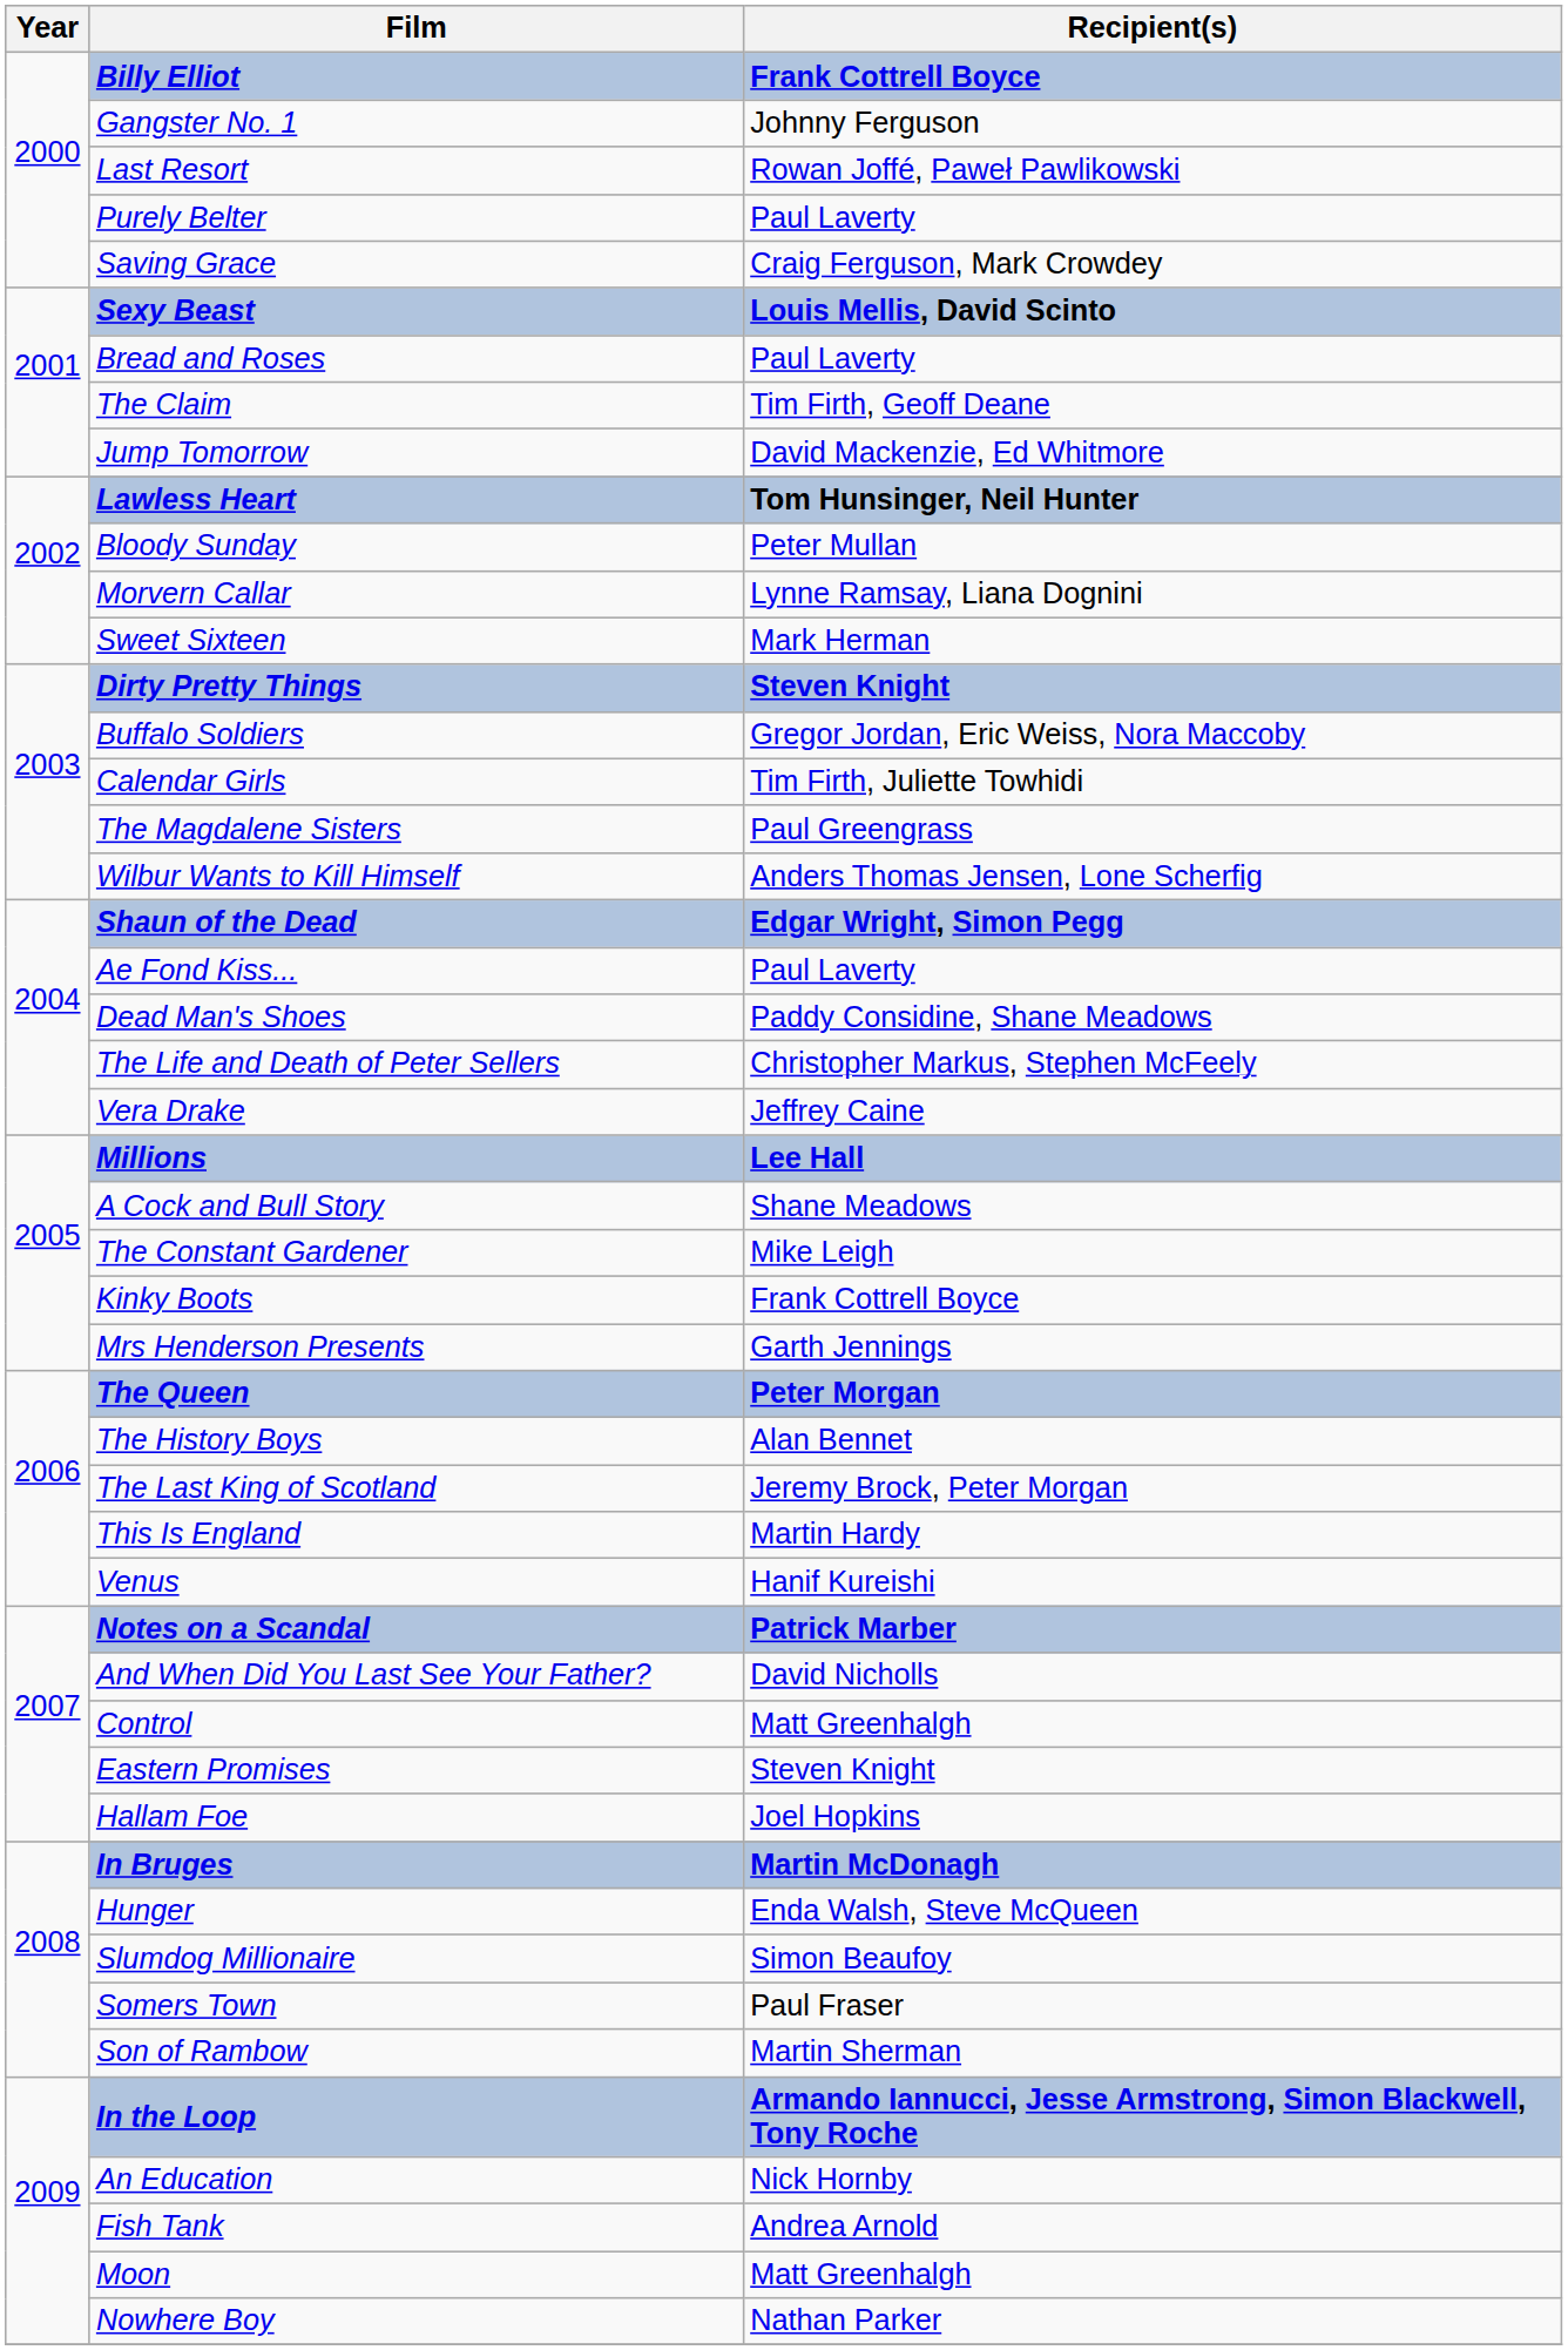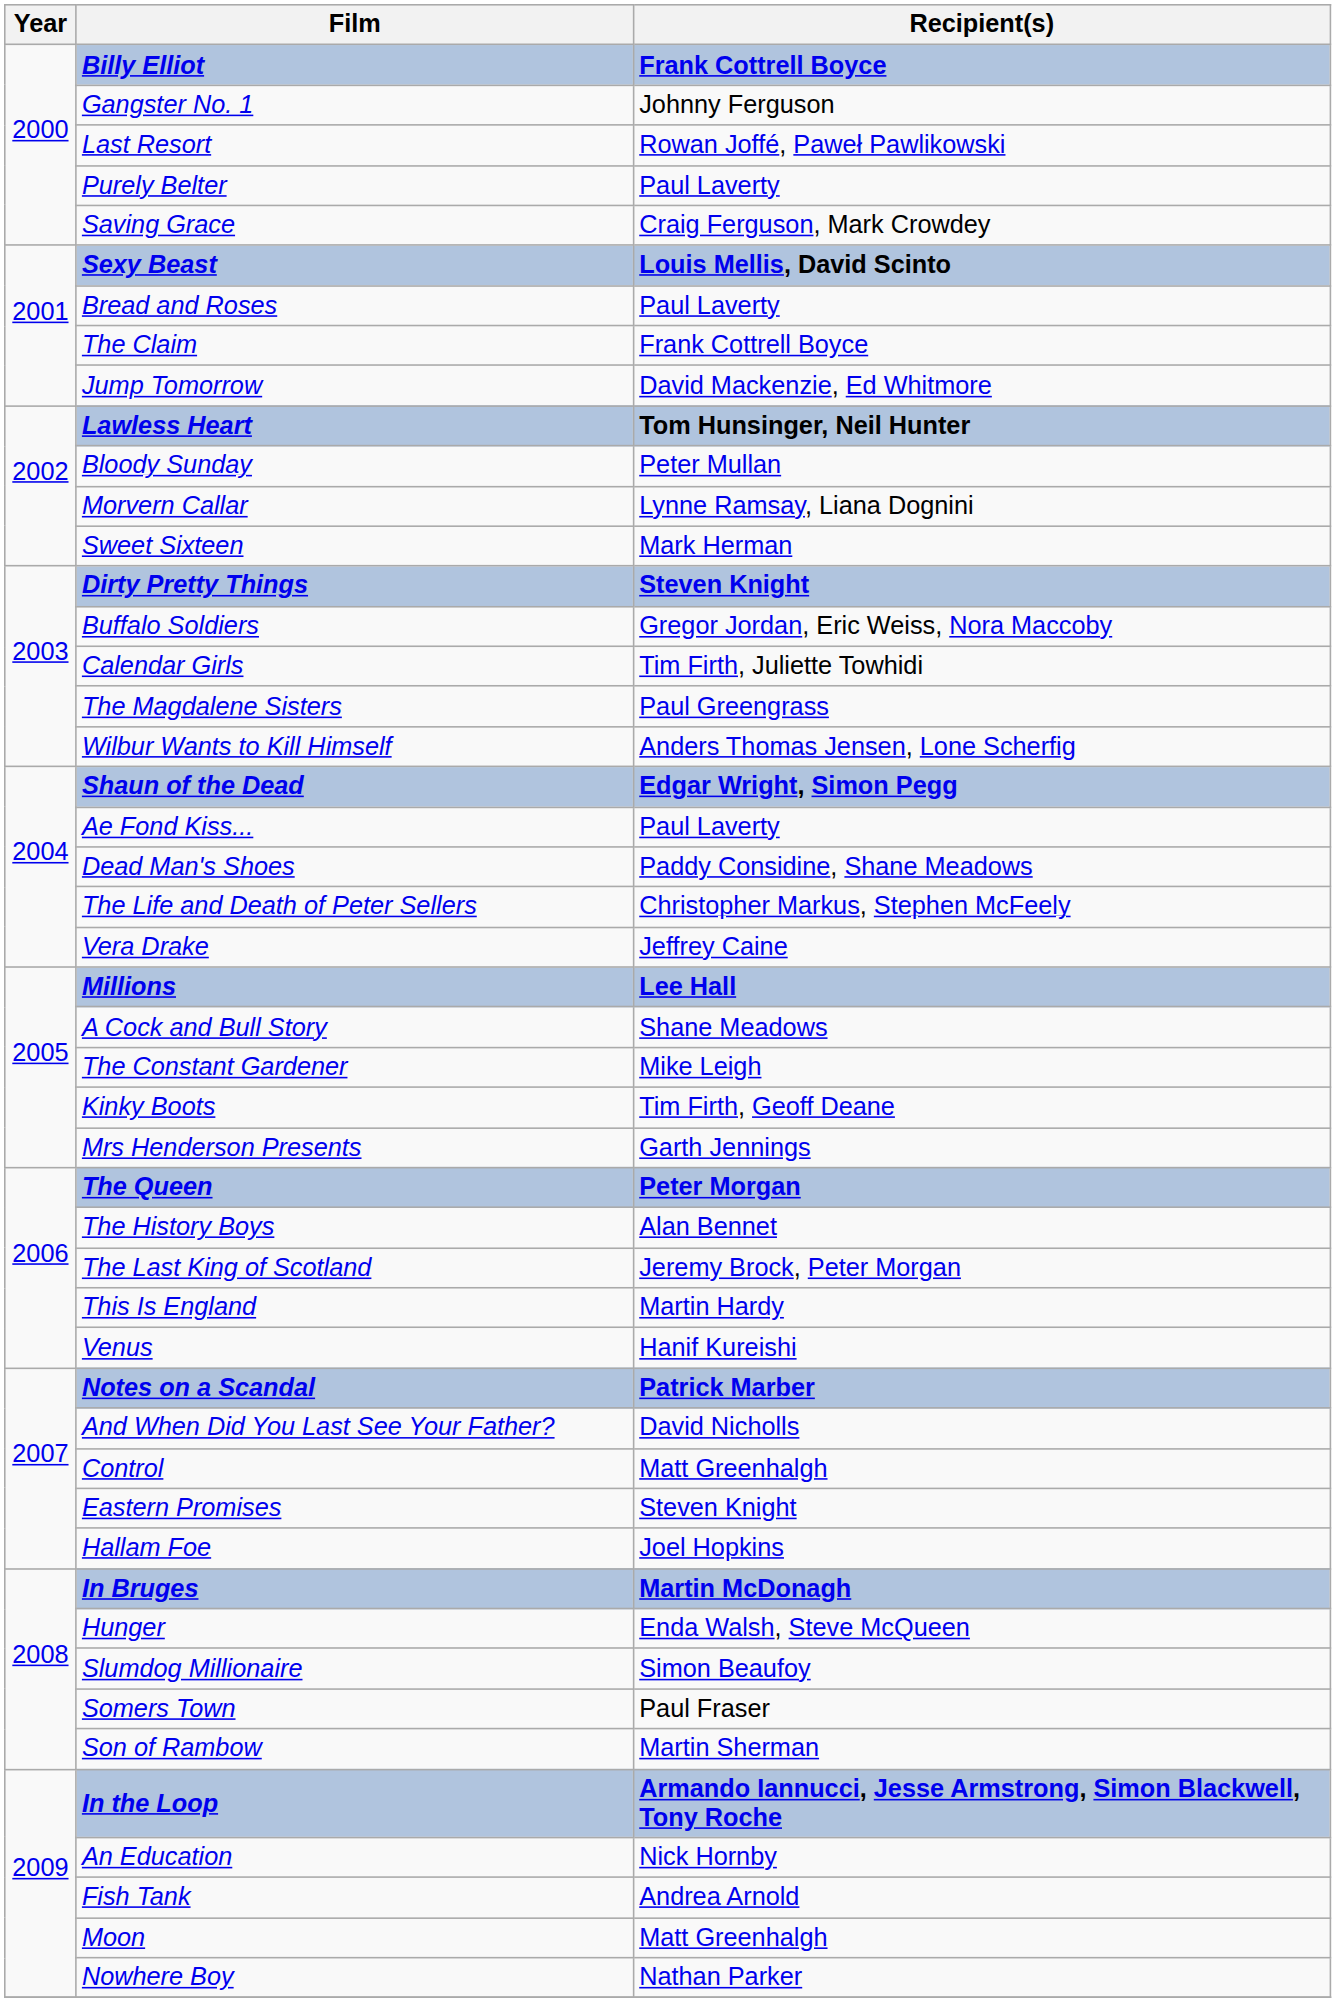The Claim | Recipient(s): Tim Firth, Geoff Deane -> Frank Cottrell Boyce
Kinky Boots | Recipient(s): Frank Cottrell Boyce -> Tim Firth, Geoff Deane
